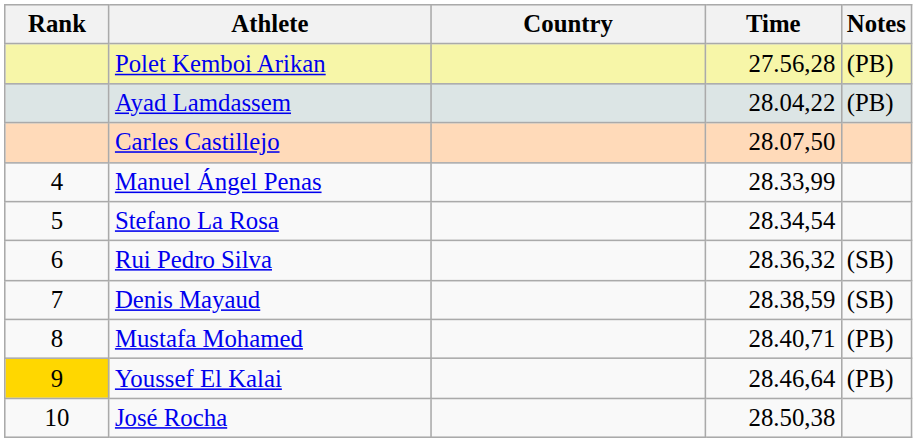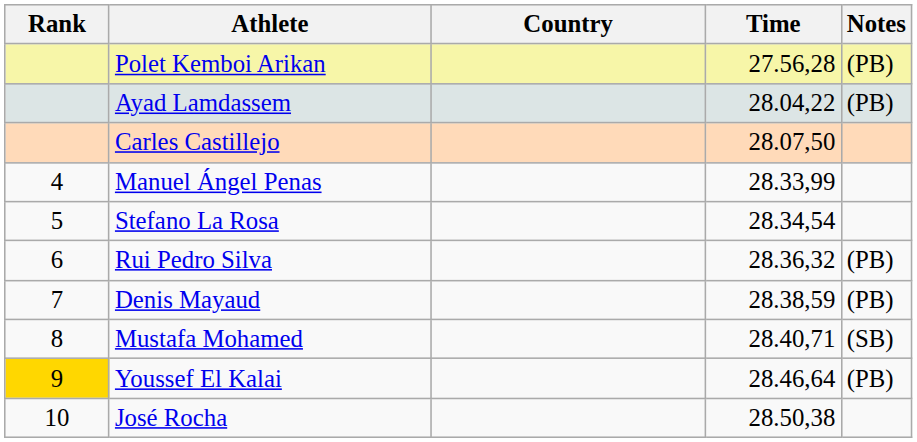Rui Pedro Silva | Notes: (SB) -> (PB)
Denis Mayaud | Notes: (SB) -> (PB)
Mustafa Mohamed | Notes: (PB) -> (SB)
